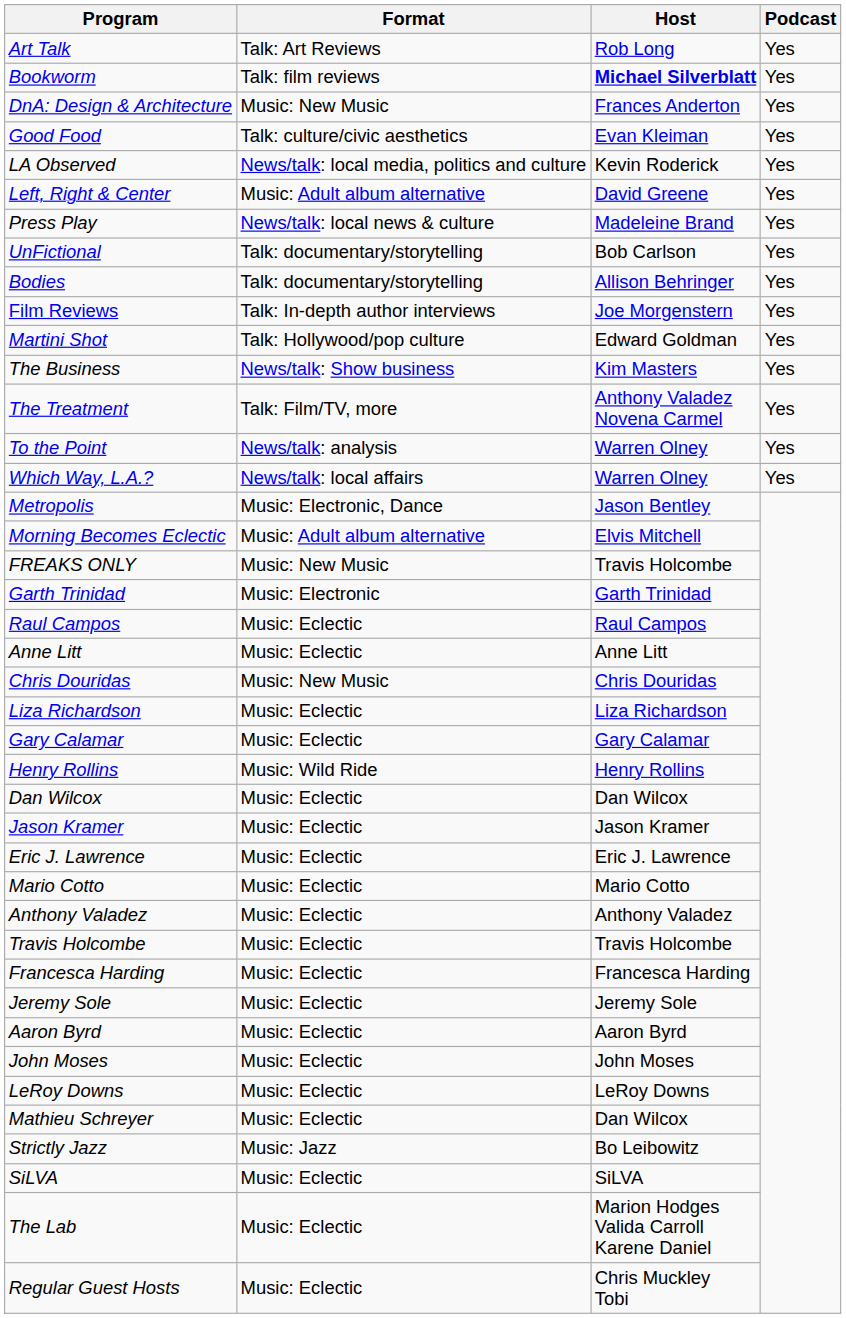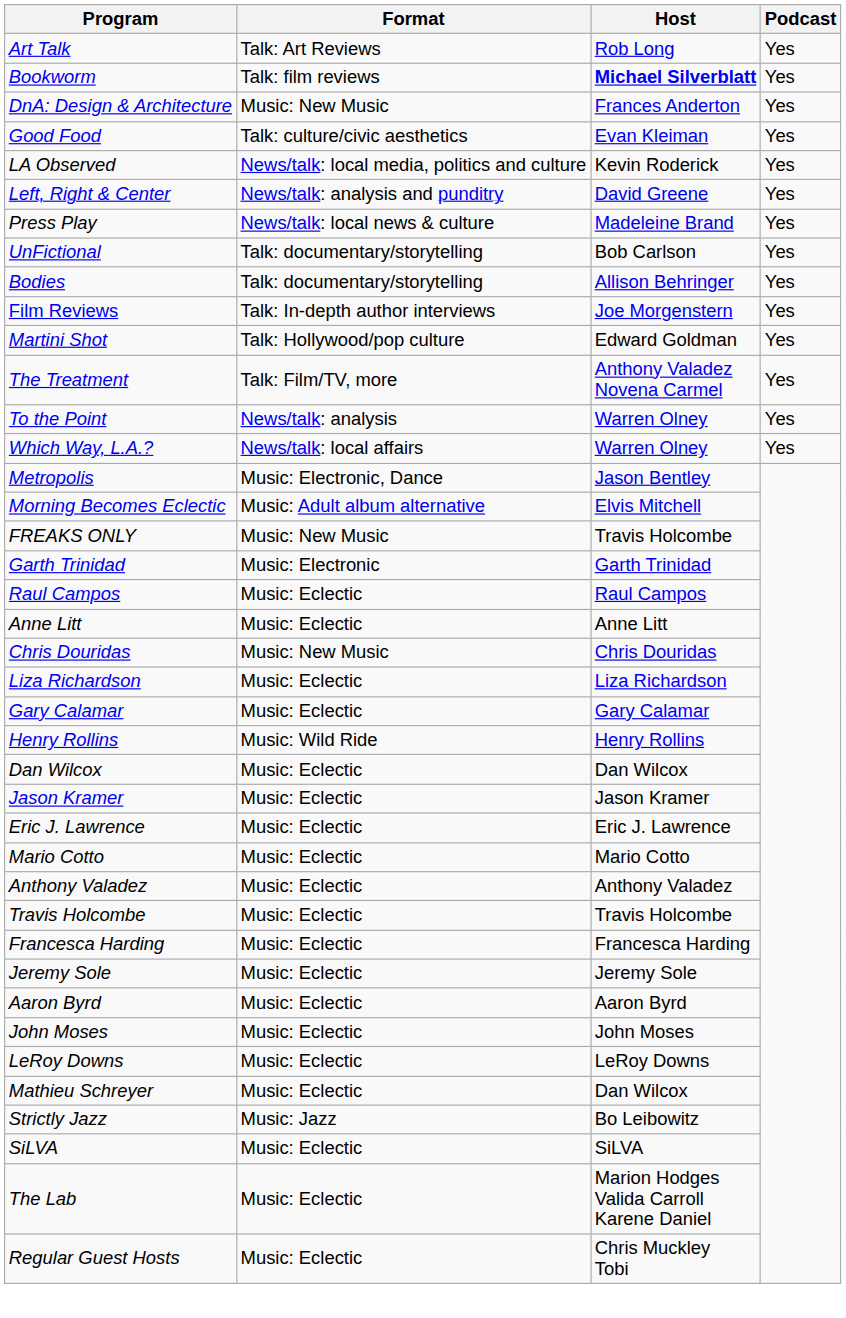Left, Right & Center | Format: Music: Adult album alternative -> News/talk: analysis and punditry
- row: The Business | News/talk: Show business | Kim Masters | Yes
